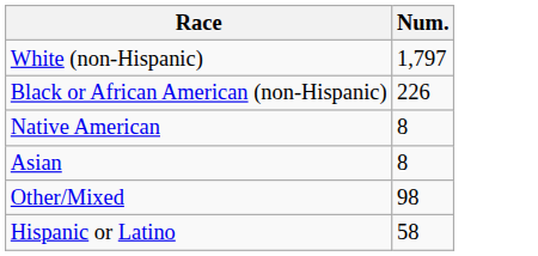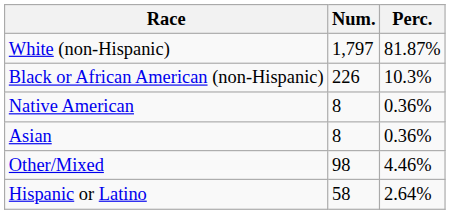+ column: Perc. | 81.87% | 10.3% | 0.36% | 0.36% | 4.46% | 2.64%
